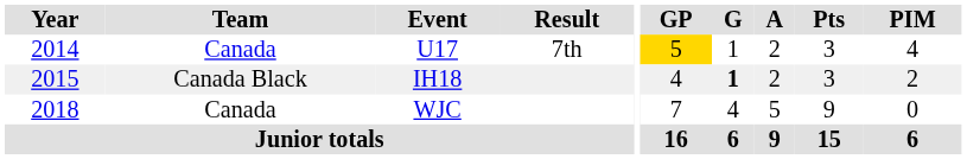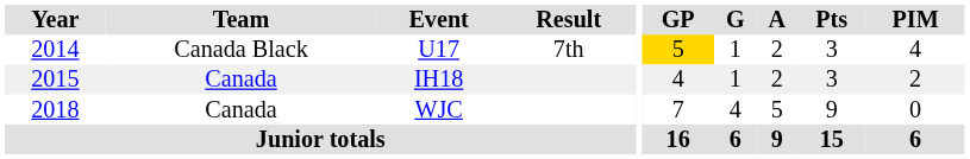U17 | Team: Canada -> Canada Black
IH18 | Team: Canada Black -> Canada
IH18 | G: bold -> normal
